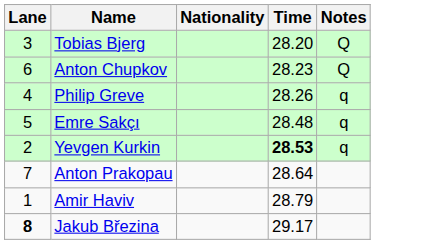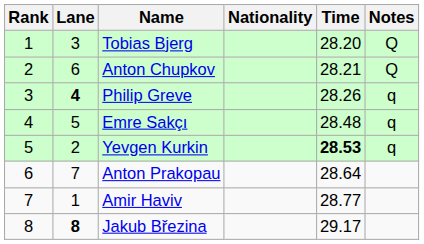+ column: Rank | 1 | 2 | 3 | 4 | 5 | 6 | 7 | 8
Anton Chupkov | Time: 28.23 -> 28.21
Philip Greve | Lane: normal -> bold
Amir Haviv | Time: 28.79 -> 28.77
